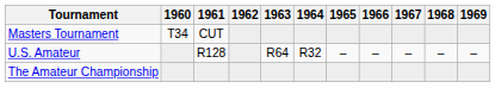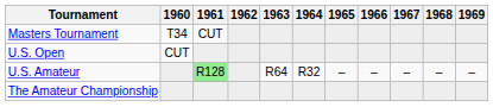+ row: U.S. Open | CUT
U.S. Amateur | 1961: no background -> lightgreen background
